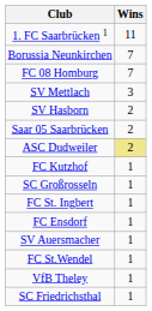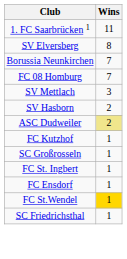+ row: SV Elversberg | 8
- row: Saar 05 Saarbrücken | 2
- row: SV Auersmacher | 1
FC St.Wendel | Wins: no background -> gold background
- row: VfB Theley | 1
